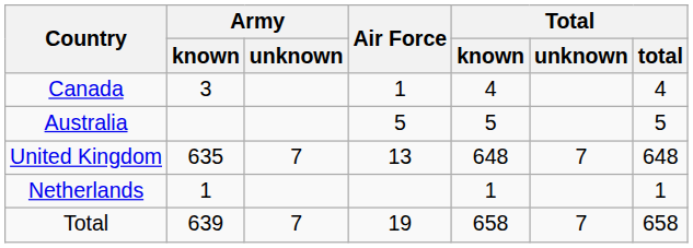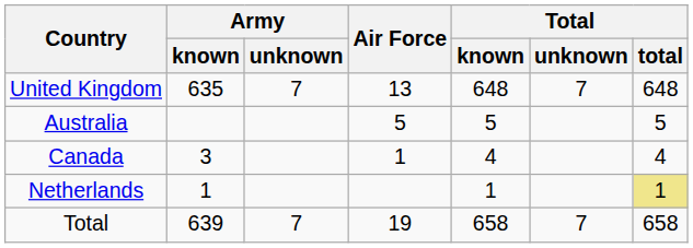rows swapped: United Kingdom <-> Canada
Netherlands | Total / total: no background -> khaki background
